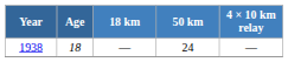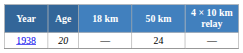1938 | Age: 18 -> 20
